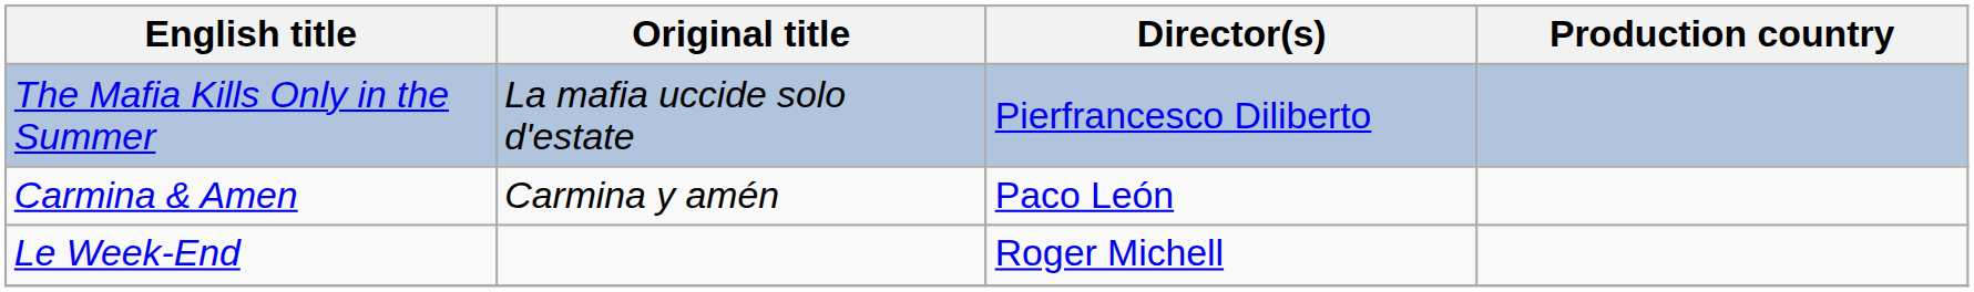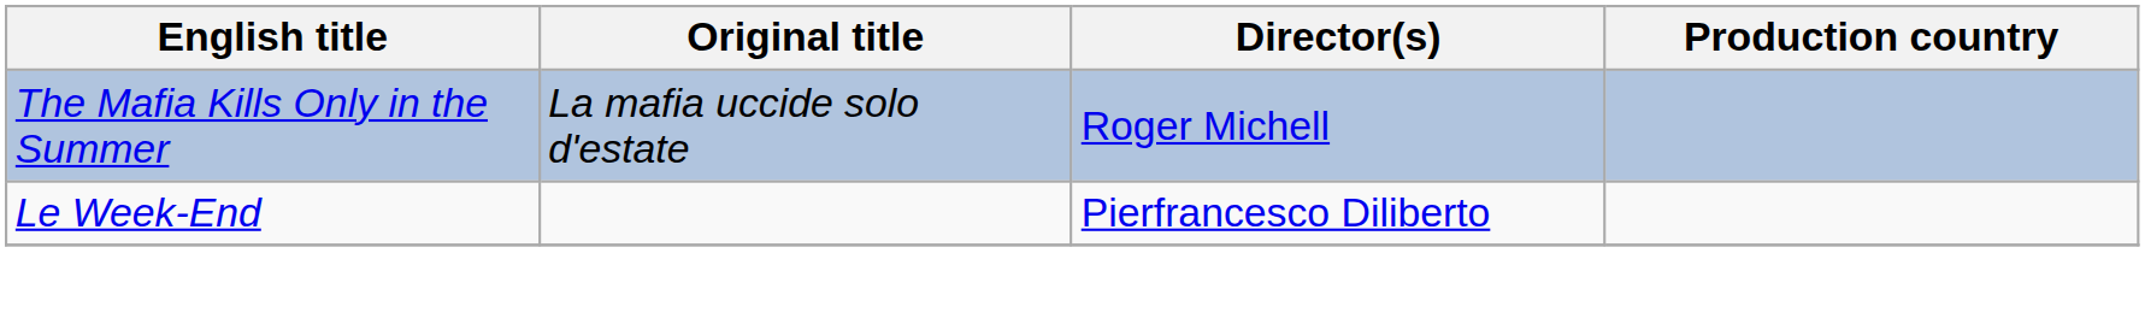The Mafia Kills Only in the Summer | Director(s): Pierfrancesco Diliberto -> Roger Michell
- row: Carmina & Amen | Carmina y amén | Paco León
Le Week-End | Director(s): Roger Michell -> Pierfrancesco Diliberto
